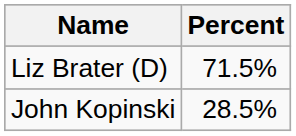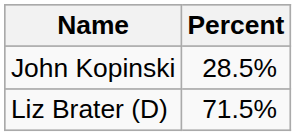rows swapped: Liz Brater (D) <-> John Kopinski
